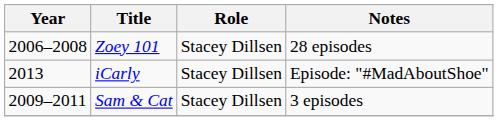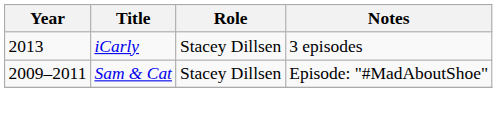- row: 2006–2008 | Zoey 101 | Stacey Dillsen | 28 episodes
iCarly | Notes: Episode: "#MadAboutShoe" -> 3 episodes
Sam & Cat | Notes: 3 episodes -> Episode: "#MadAboutShoe"
